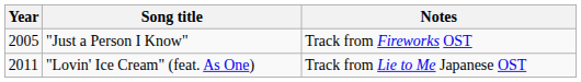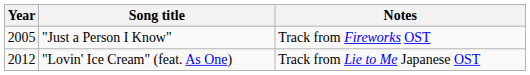"Lovin' Ice Cream" (feat. As One) | Year: 2011 -> 2012
